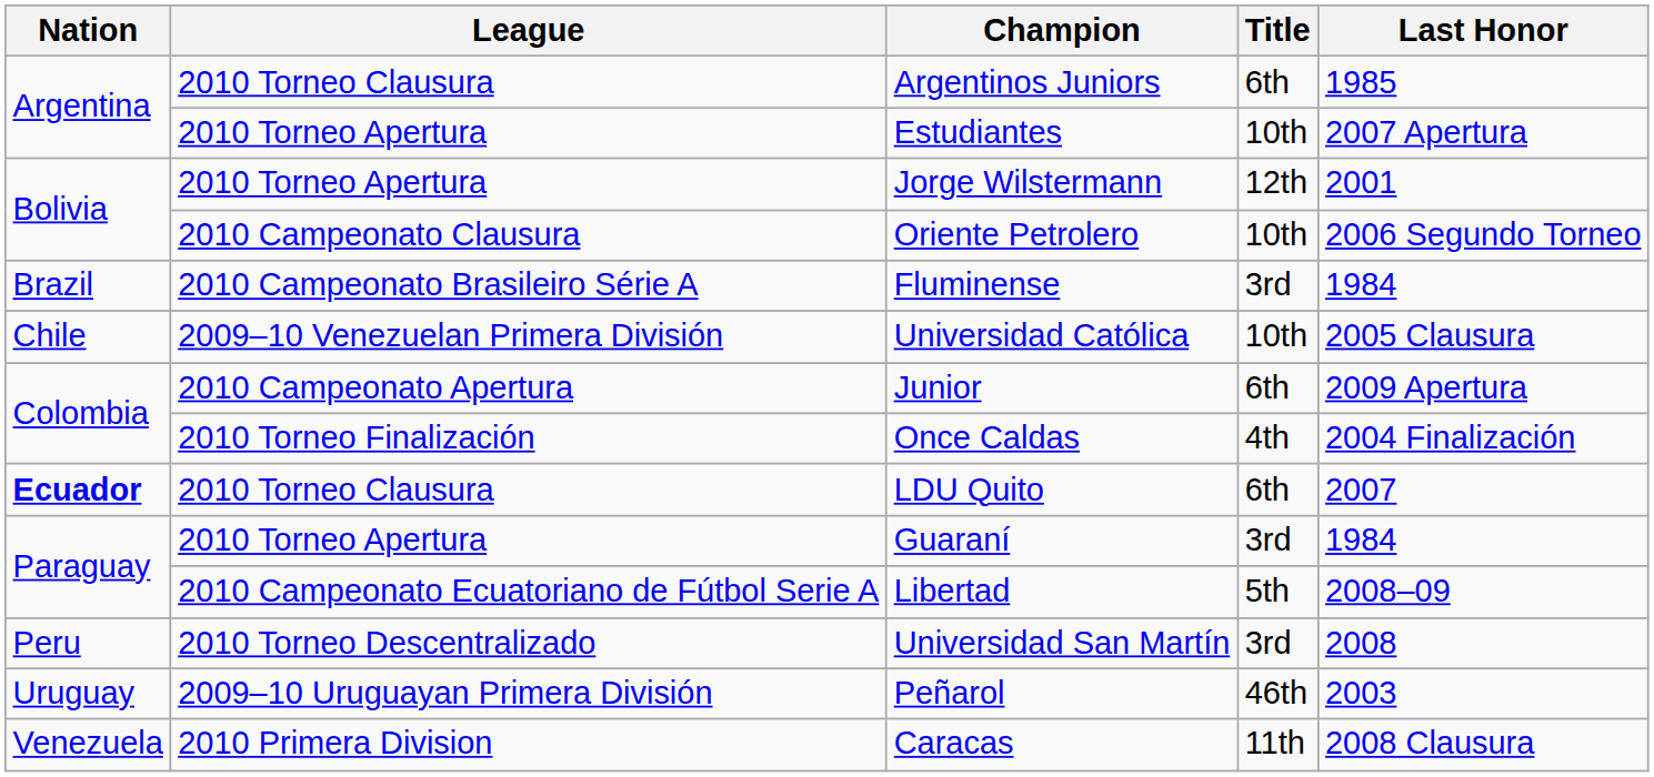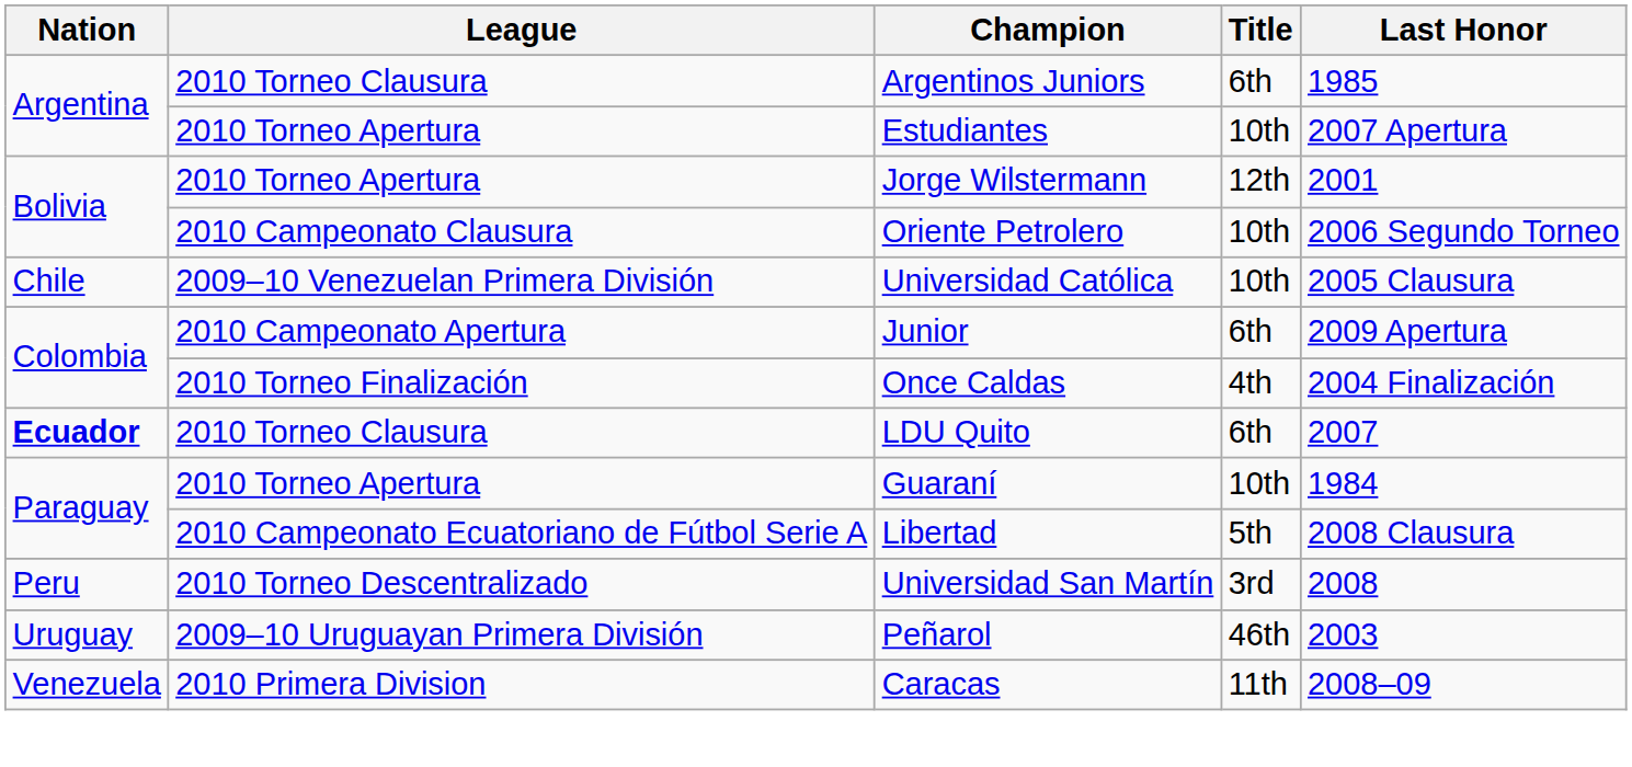- row: Brazil | 2010 Campeonato Brasileiro Série A | Fluminense | 3rd | 1984
Guaraní | Title: 3rd -> 10th
Libertad | Last Honor: 2008–09 -> 2008 Clausura
Caracas | Last Honor: 2008 Clausura -> 2008–09
